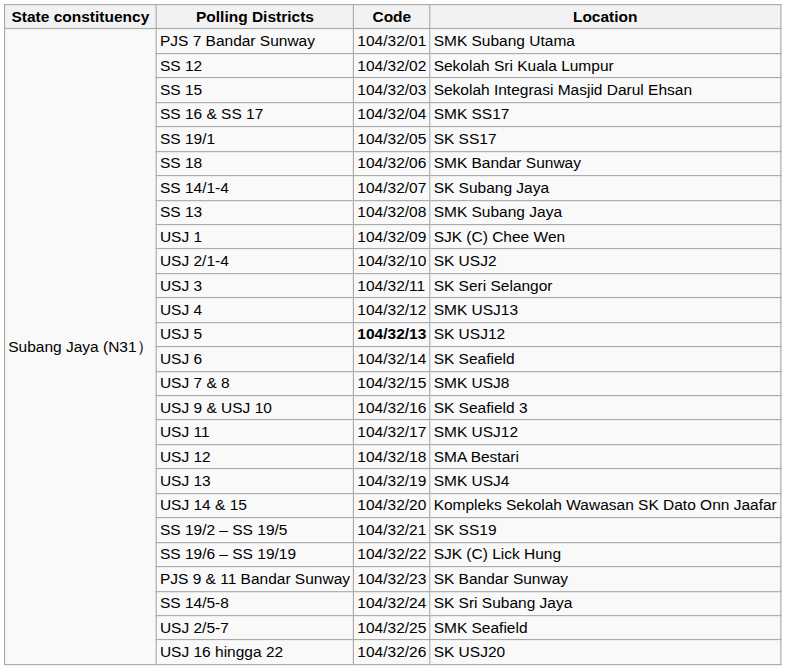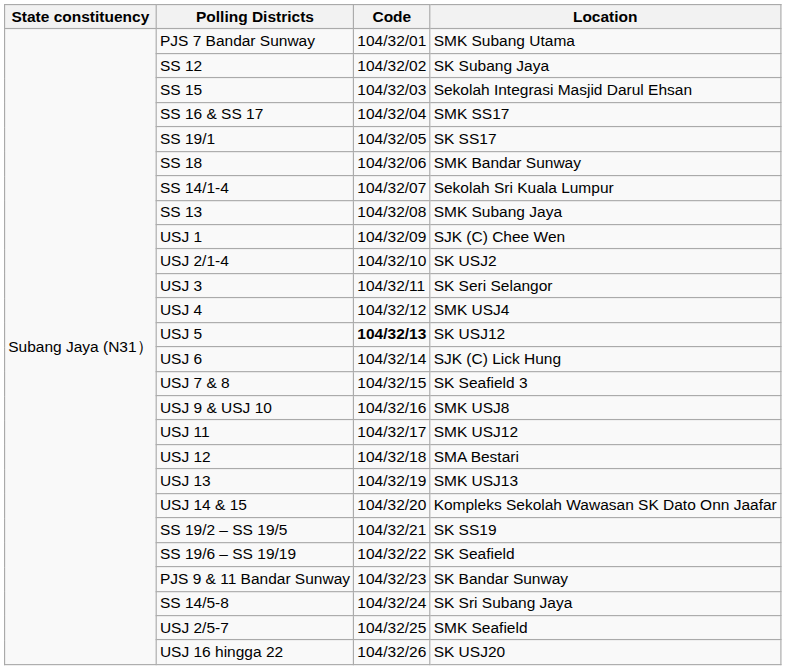SS 12 | Location: Sekolah Sri Kuala Lumpur -> SK Subang Jaya
SS 14/1-4 | Location: SK Subang Jaya -> Sekolah Sri Kuala Lumpur
USJ 4 | Location: SMK USJ13 -> SMK USJ4
USJ 6 | Location: SK Seafield -> SJK (C) Lick Hung
USJ 7 & 8 | Location: SMK USJ8 -> SK Seafield 3
USJ 9 & USJ 10 | Location: SK Seafield 3 -> SMK USJ8
USJ 13 | Location: SMK USJ4 -> SMK USJ13
SS 19/6 – SS 19/19 | Location: SJK (C) Lick Hung -> SK Seafield
